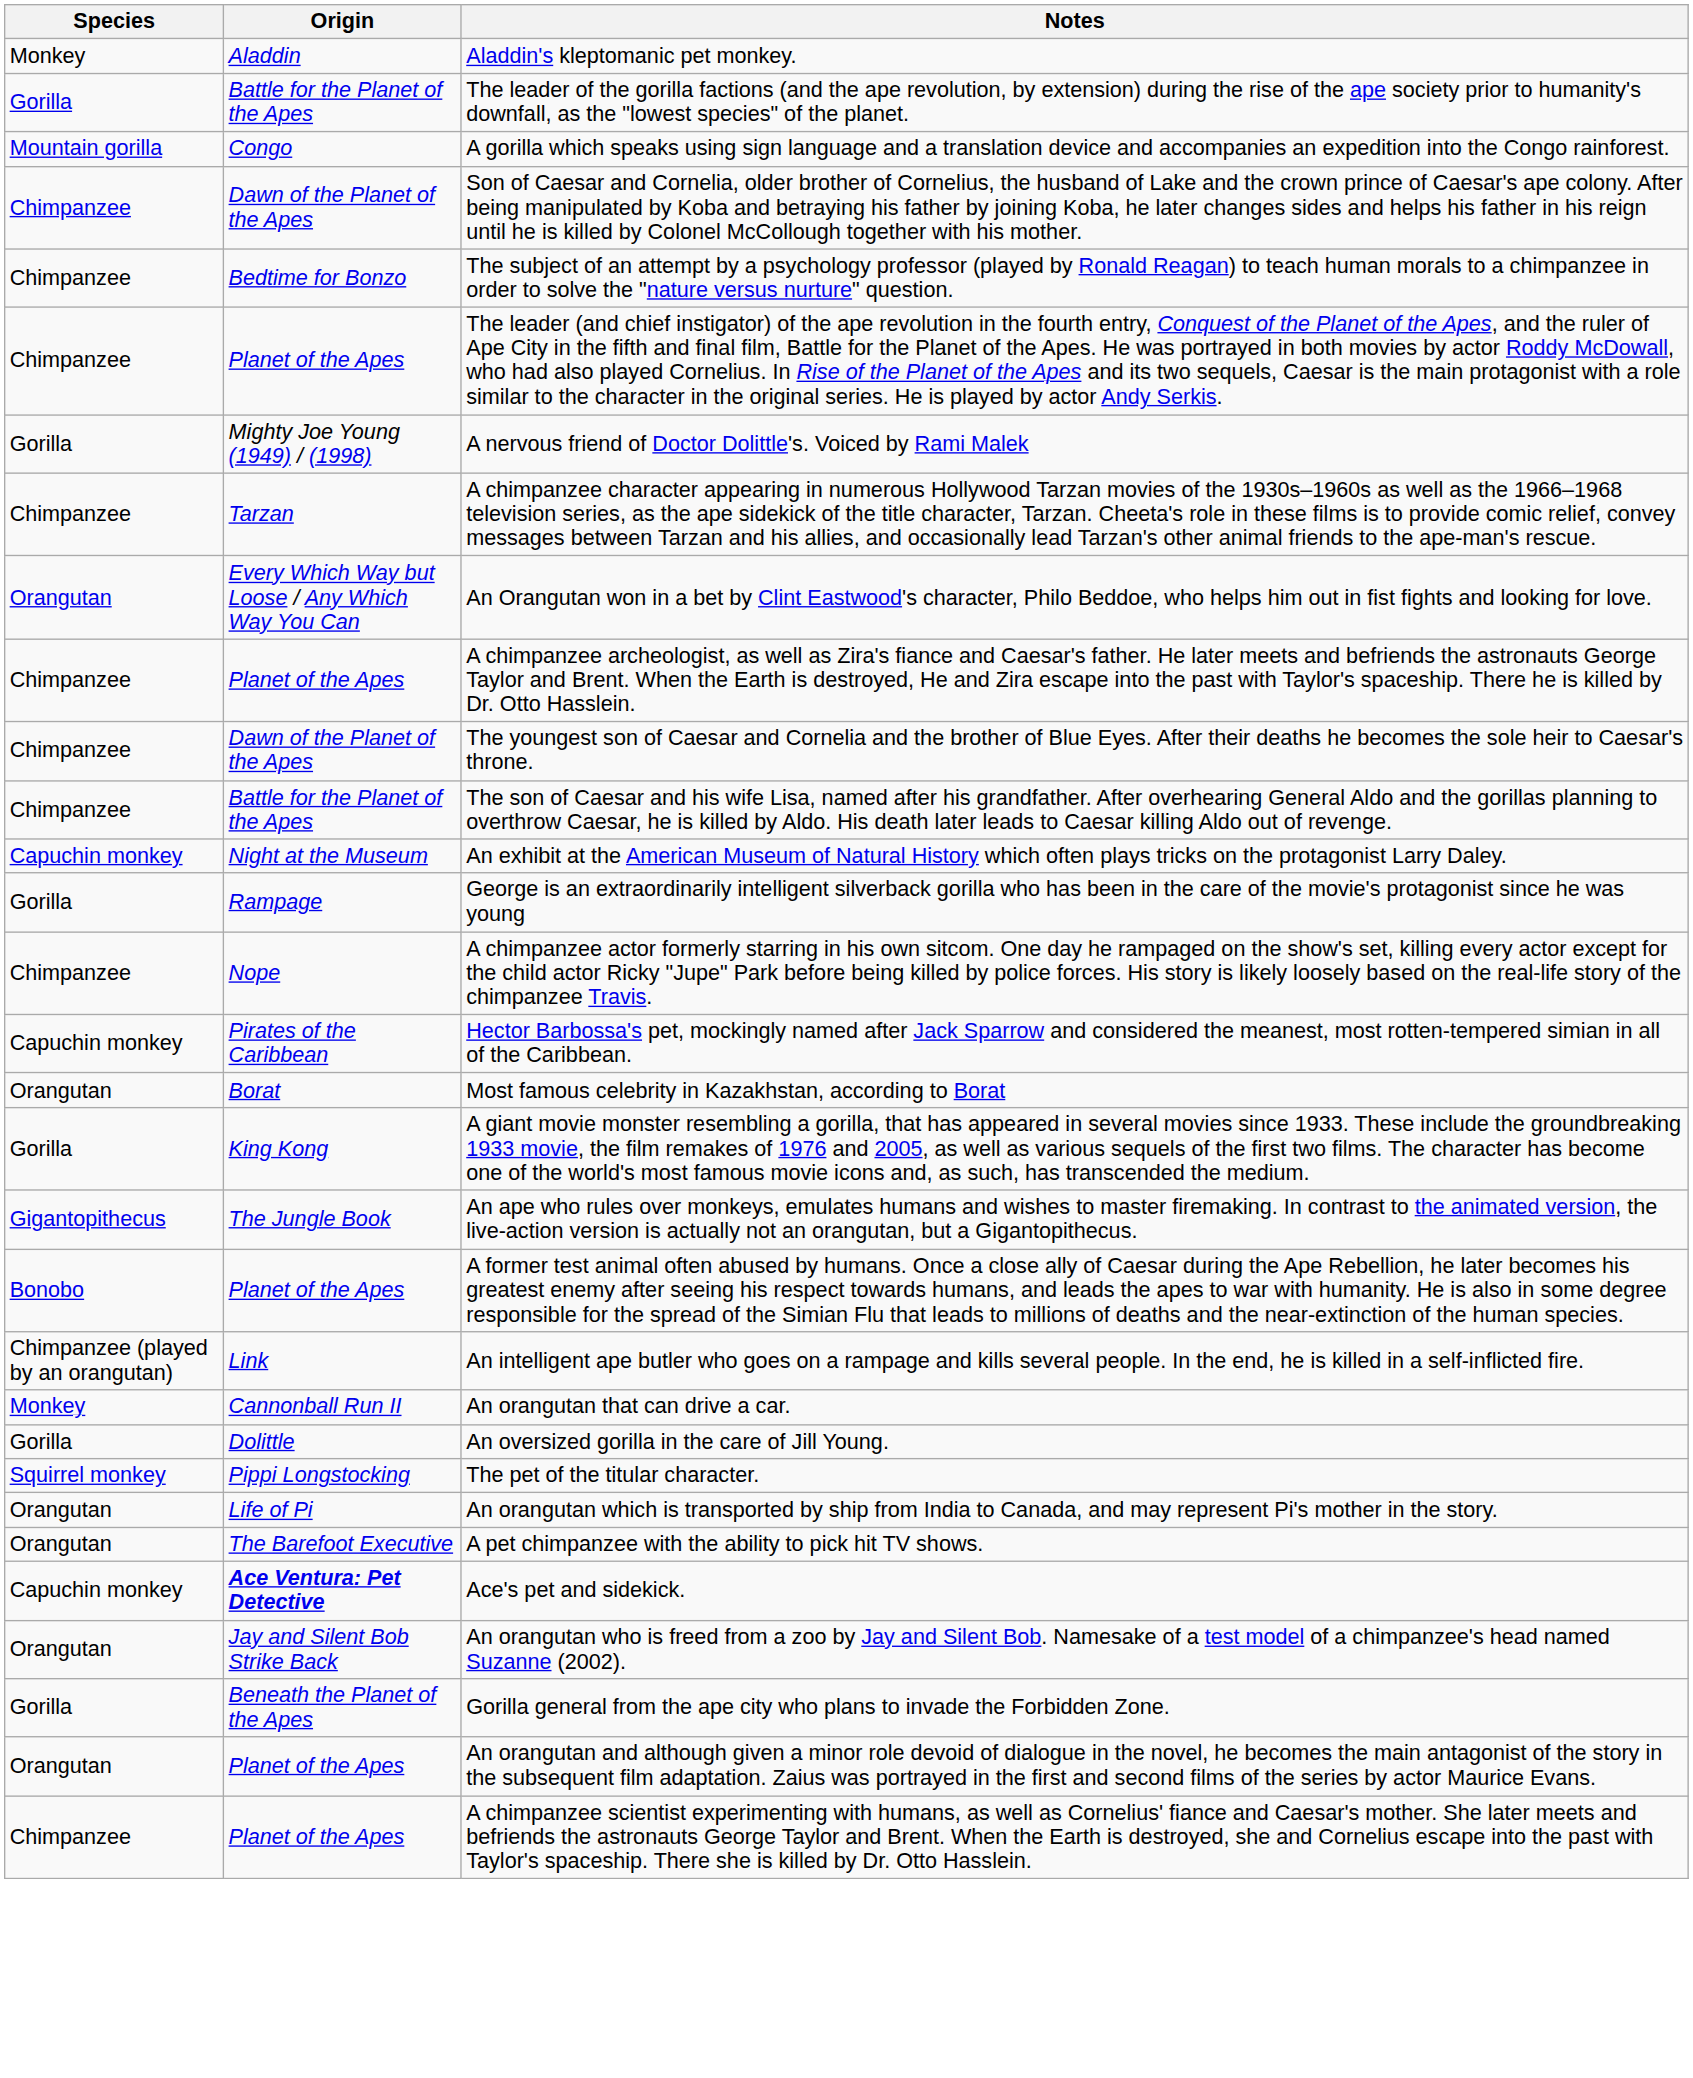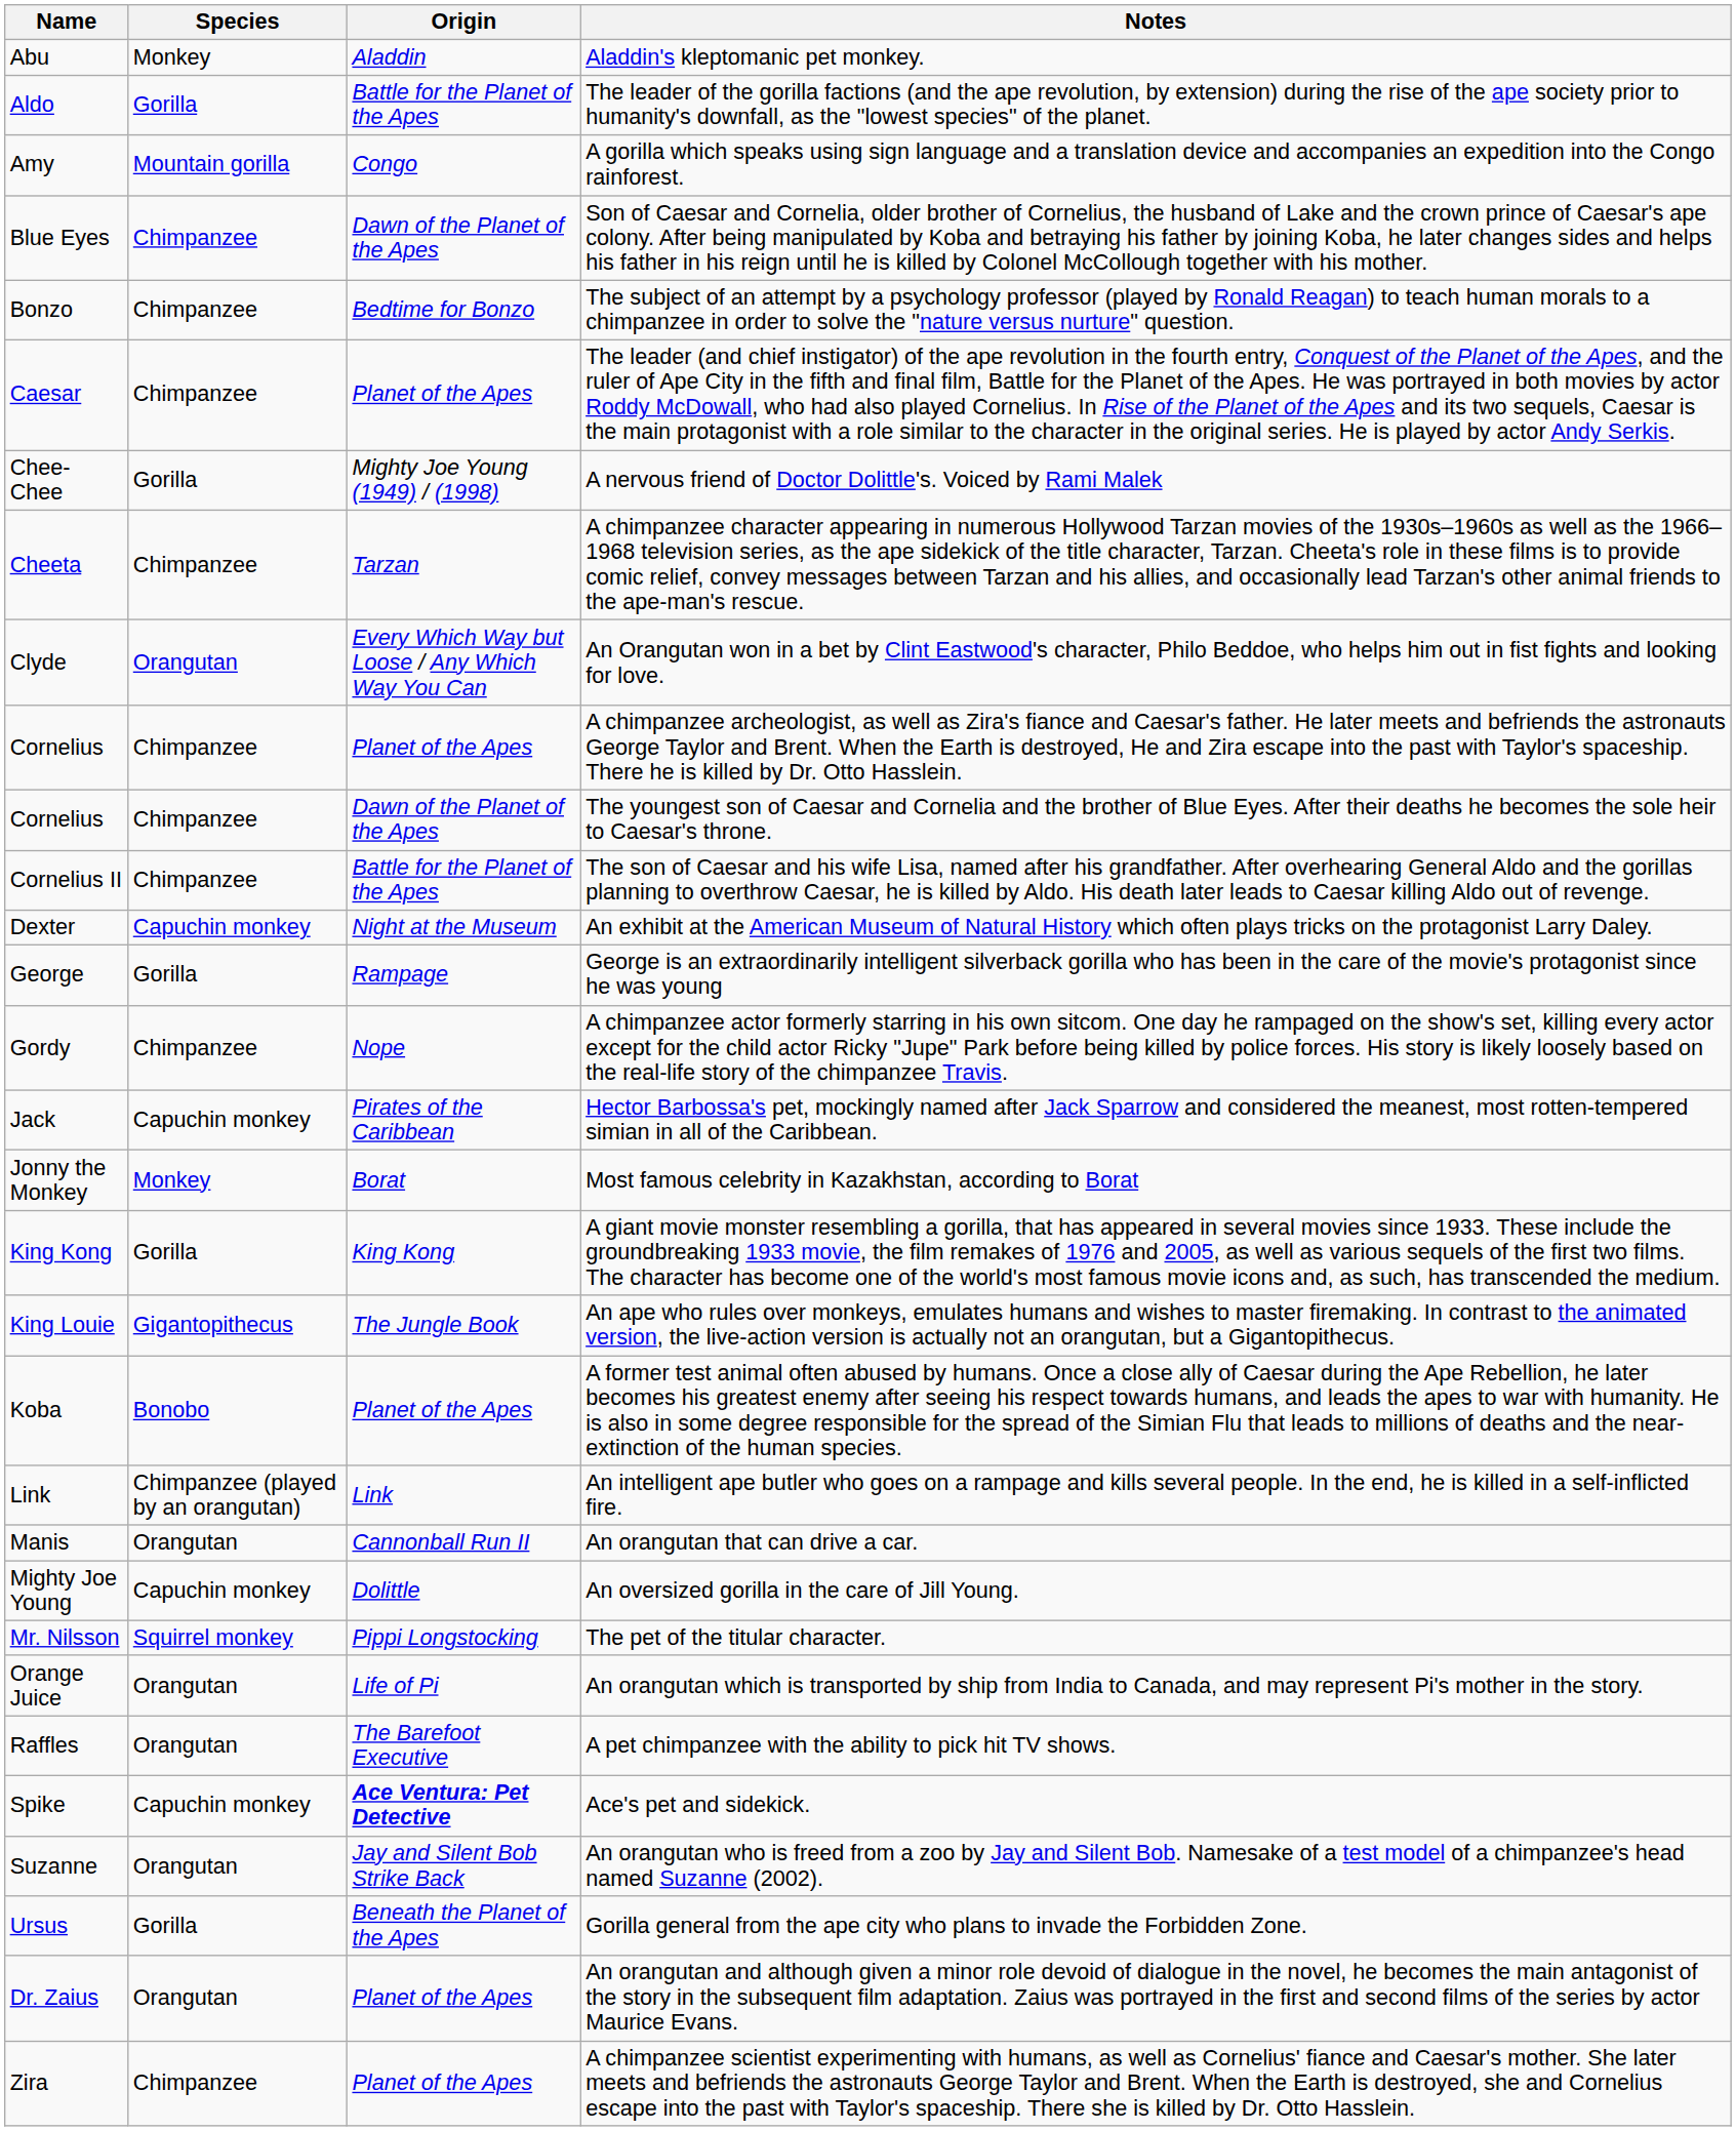+ column: Name | Abu | Aldo | Amy | Blue Eyes | Bonzo | Caesar | Chee-Chee | Cheeta | Clyde | Cornelius | Cornelius | Cornelius II | Dexter | George | Gordy | Jack | Jonny the Monkey | King Kong | King Louie | Koba | Link | Manis | Mighty Joe Young | Mr. Nilsson | Orange Juice | Raffles | Spike | Suzanne | Ursus | Dr. Zaius | Zira
Most famous celebrity in Kazakhstan, according to Borat | Species: Orangutan -> Monkey
An orangutan that can drive a car. | Species: Monkey -> Orangutan
An oversized gorilla in the care of Jill Young. | Species: Gorilla -> Capuchin monkey
